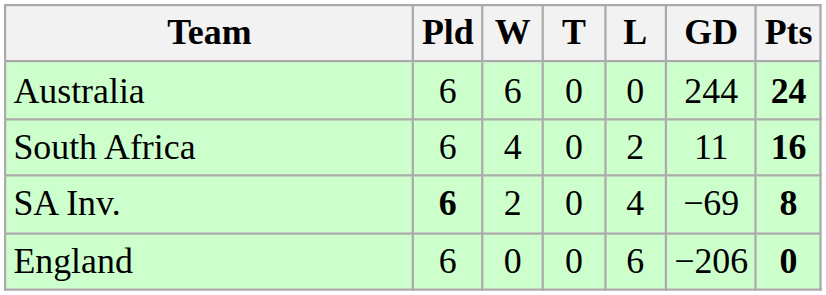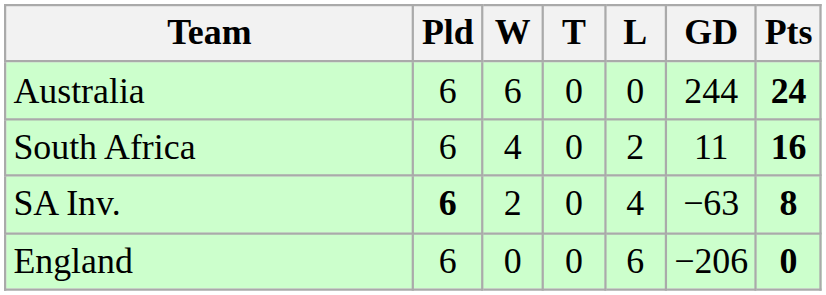SA Inv. | GD: −69 -> −63
